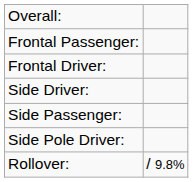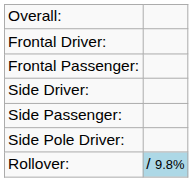rows swapped: Frontal Driver: <-> Frontal Passenger:
Rollover: | column 2: no background -> lightblue background
